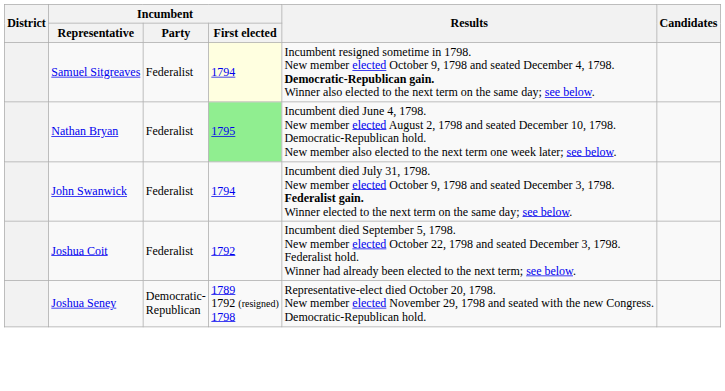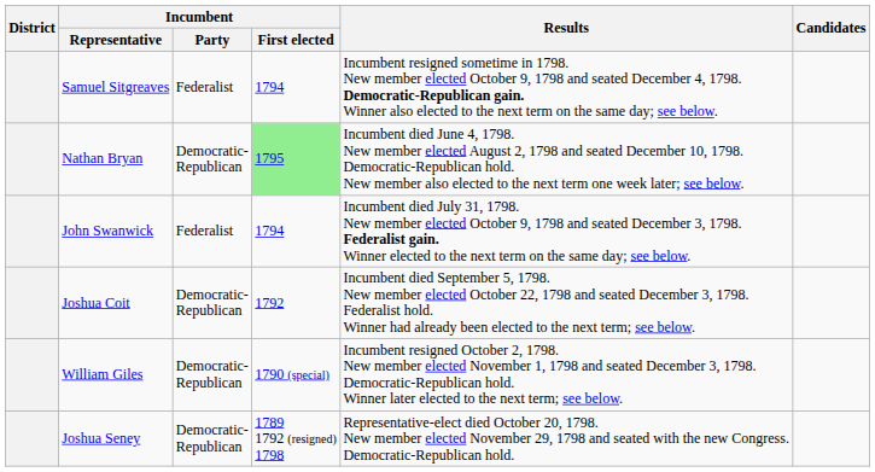Samuel Sitgreaves | Incumbent / First elected: lightyellow background -> no background
Nathan Bryan | Incumbent / Party: Federalist -> Democratic- Republican
Joshua Coit | Incumbent / Party: Federalist -> Democratic- Republican
+ row: William Giles | Democratic- Republican | 1790 (special) | Incumbent resigned October 2, 1798. New member elected November 1, 1798 and seated December 3, 1798. Democratic-Republican hold. Winner later elected to the next term; see below.
